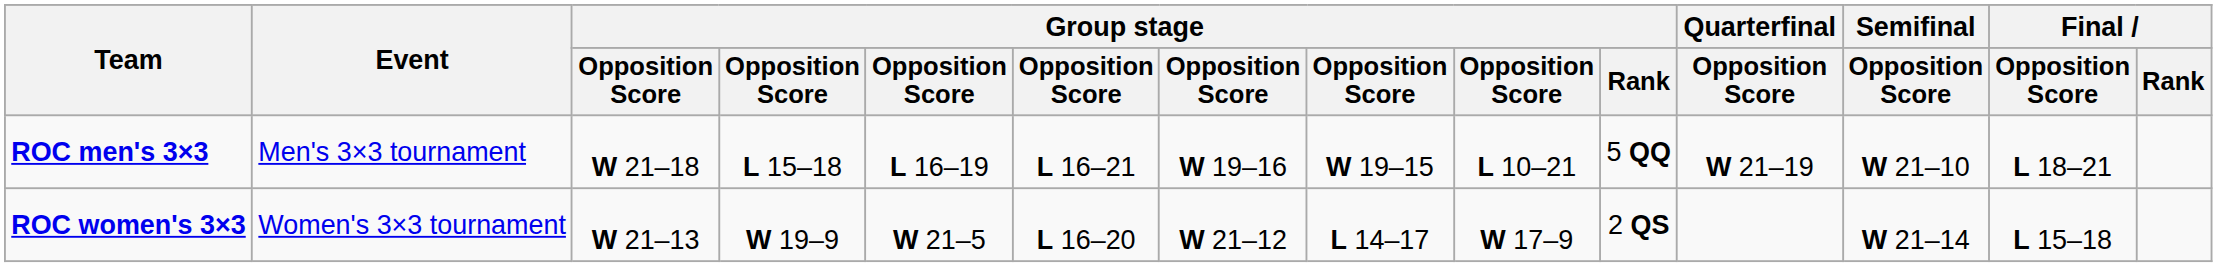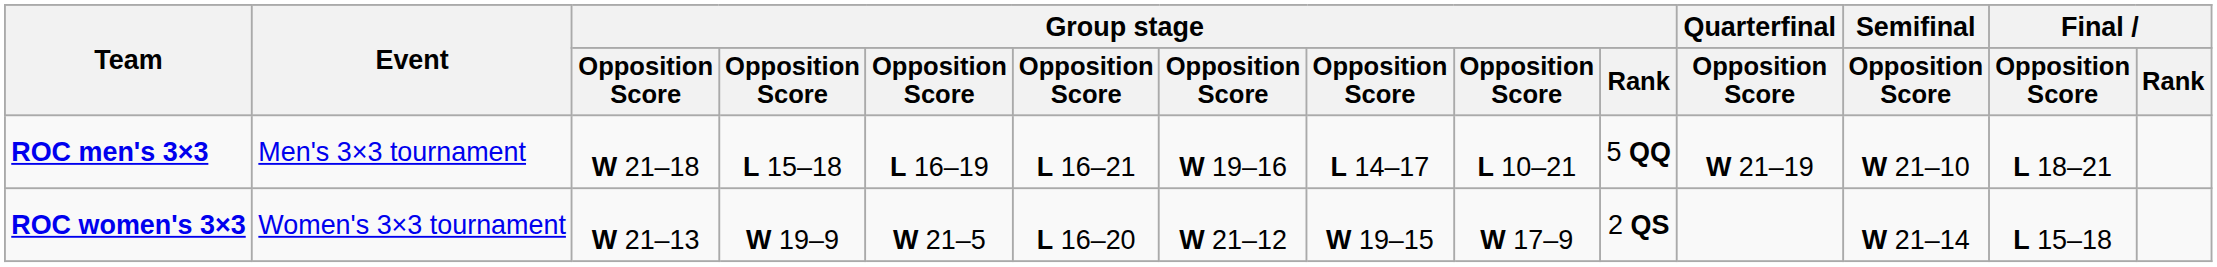ROC men's 3×3 | column 8: W 19–15 -> L 14–17
ROC women's 3×3 | column 8: L 14–17 -> W 19–15
